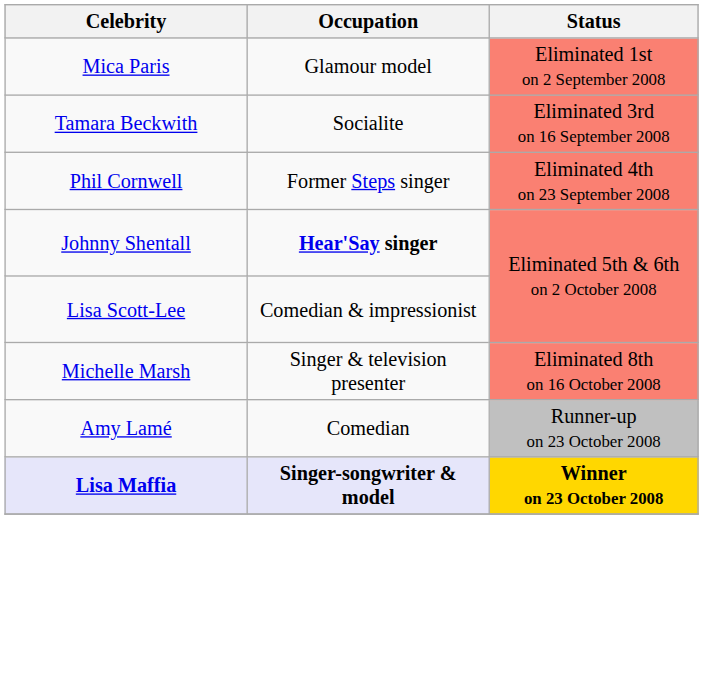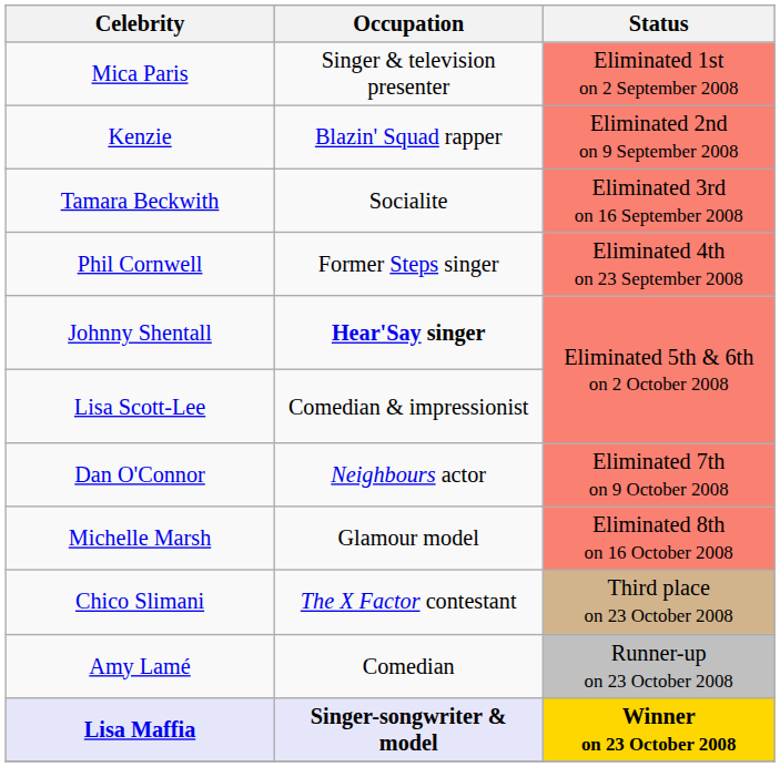Mica Paris | Occupation: Glamour model -> Singer & television presenter
+ row: Kenzie | Blazin' Squad rapper | Eliminated 2nd on 9 September 2008
+ row: Dan O'Connor | Neighbours actor | Eliminated 7th on 9 October 2008
Michelle Marsh | Occupation: Singer & television presenter -> Glamour model
+ row: Chico Slimani | The X Factor contestant | Third place on 23 October 2008
